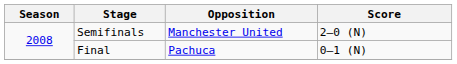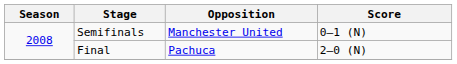Semifinals | Score: 2–0 (N) -> 0–1 (N)
Final | Score: 0–1 (N) -> 2–0 (N)
